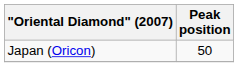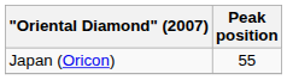Japan (Oricon) | Peak position: 50 -> 55
